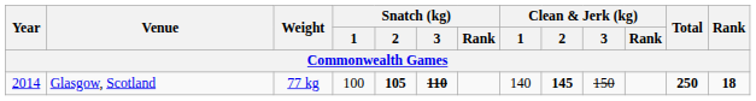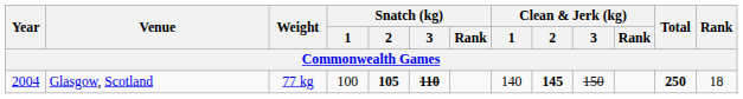Glasgow, Scotland | Year: 2014 -> 2004
Glasgow, Scotland | Rank: bold -> normal
